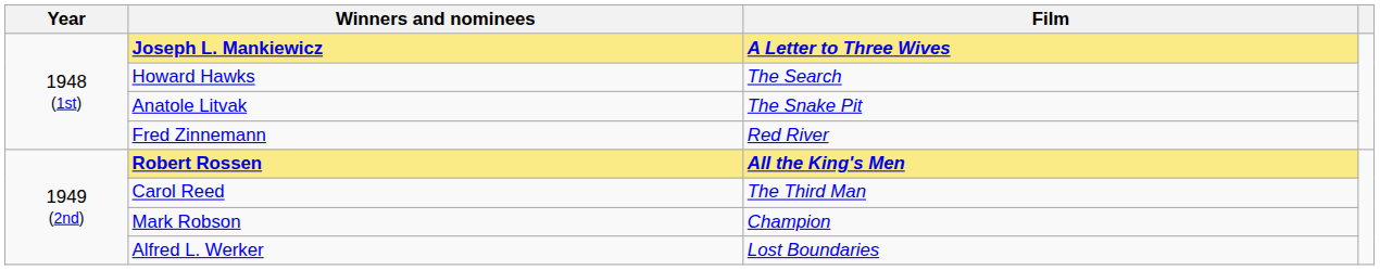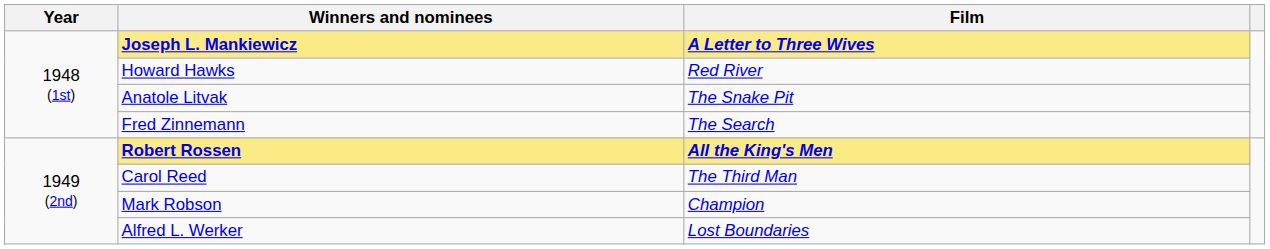Howard Hawks | Film: The Search -> Red River
Fred Zinnemann | Film: Red River -> The Search
